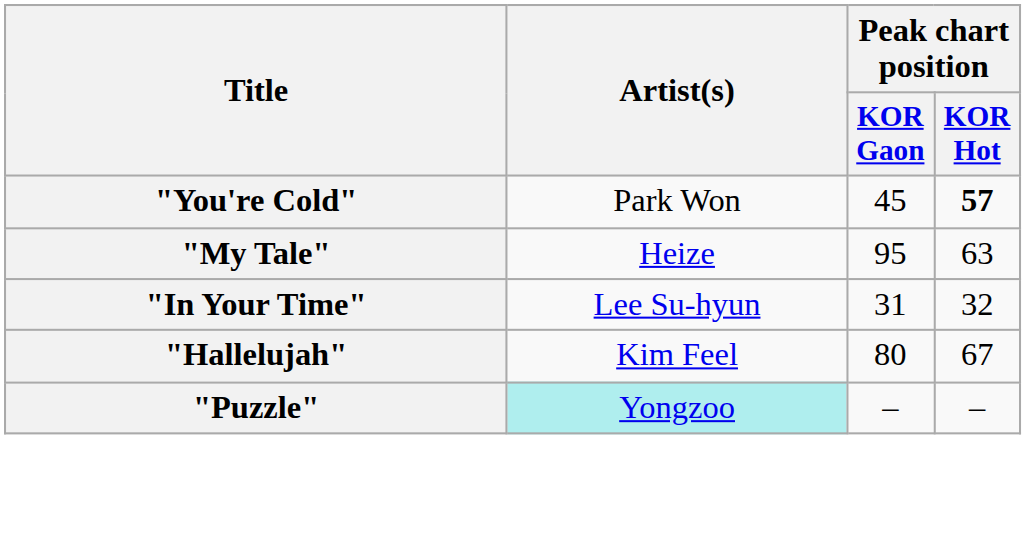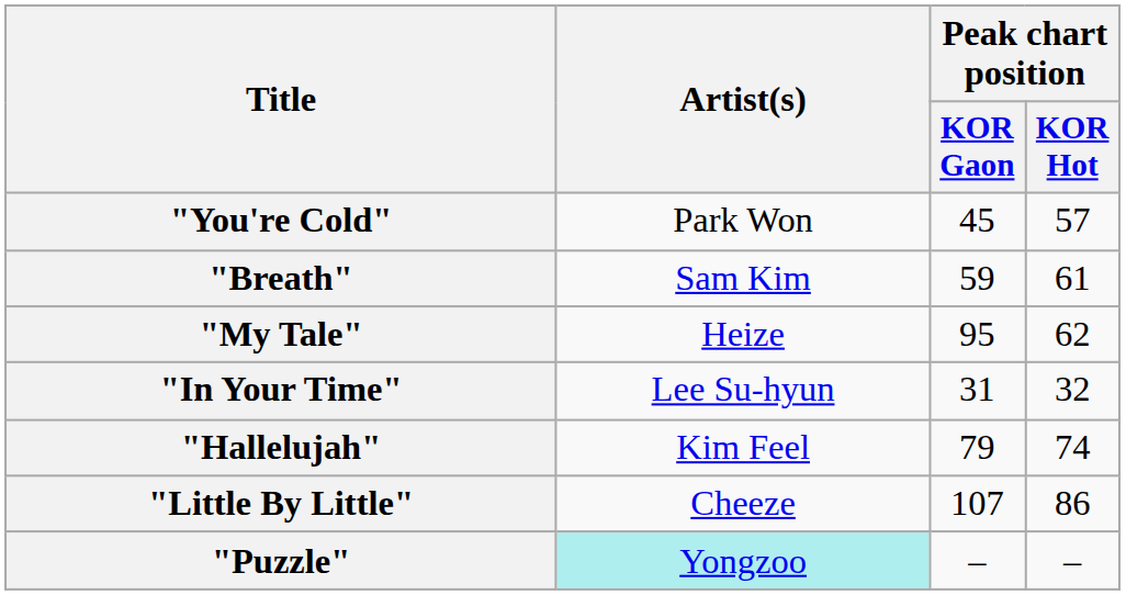"You're Cold" | Peak chart position / KOR Hot: bold -> normal
+ row: "Breath" | Sam Kim | 59 | 61
"My Tale" | Peak chart position / KOR Hot: 63 -> 62
"Hallelujah" | Peak chart position / KOR Gaon: 80 -> 79
"Hallelujah" | Peak chart position / KOR Hot: 67 -> 74
+ row: "Little By Little" | Cheeze | 107 | 86
